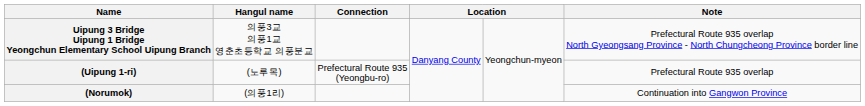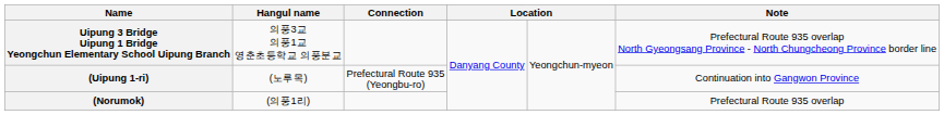(Uipung 1-ri) | Note: Prefectural Route 935 overlap -> Continuation into Gangwon Province
(Norumok) | Note: Continuation into Gangwon Province -> Prefectural Route 935 overlap
